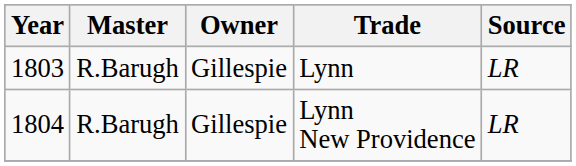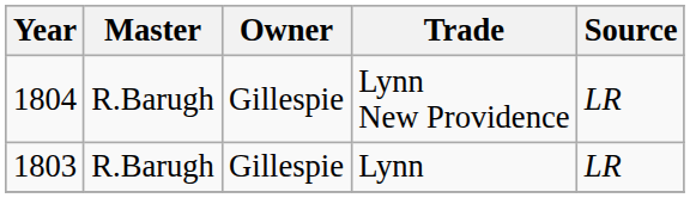rows swapped: Lynn <-> Lynn New Providence
